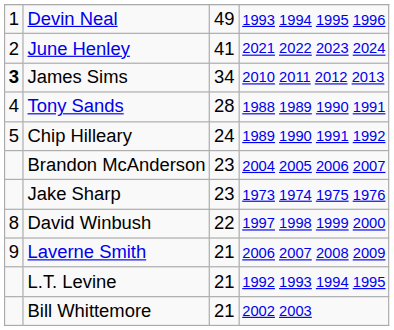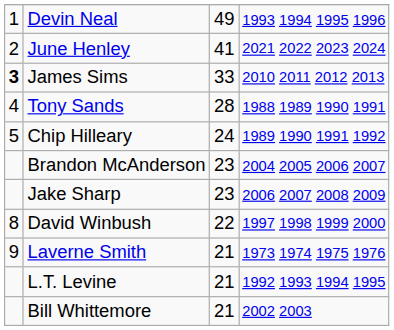James Sims | column 3: 34 -> 33
Jake Sharp | column 4: 1973 1974 1975 1976 -> 2006 2007 2008 2009
Laverne Smith | column 4: 2006 2007 2008 2009 -> 1973 1974 1975 1976
